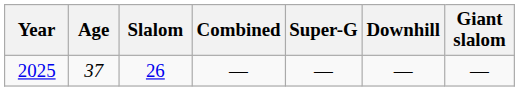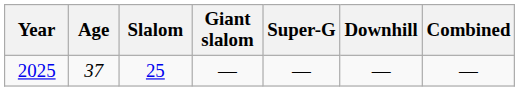columns swapped: Giant slalom <-> Combined
2025 | Slalom: 26 -> 25
